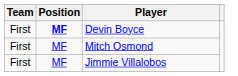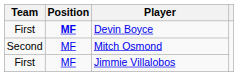Mitch Osmond | Team: First -> Second
